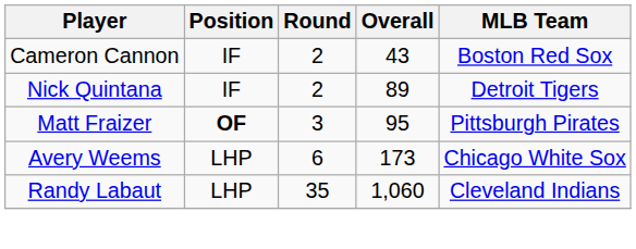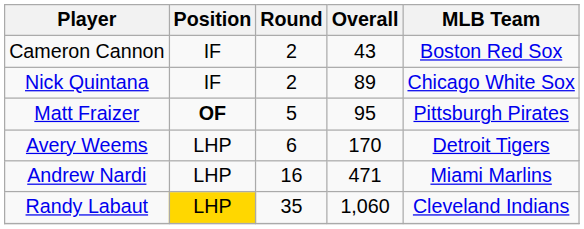Nick Quintana | MLB Team: Detroit Tigers -> Chicago White Sox
Matt Fraizer | Round: 3 -> 5
Avery Weems | Overall: 173 -> 170
Avery Weems | MLB Team: Chicago White Sox -> Detroit Tigers
+ row: Andrew Nardi | LHP | 16 | 471 | Miami Marlins
Randy Labaut | Position: no background -> gold background
